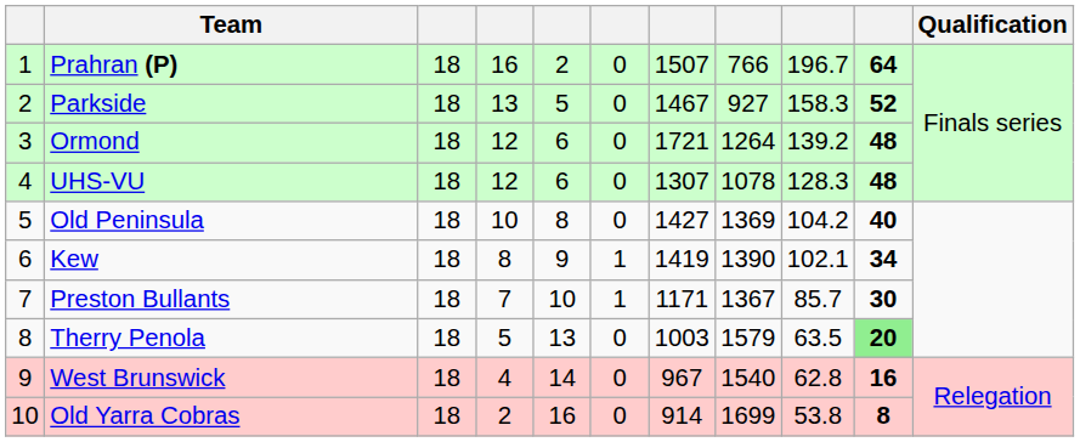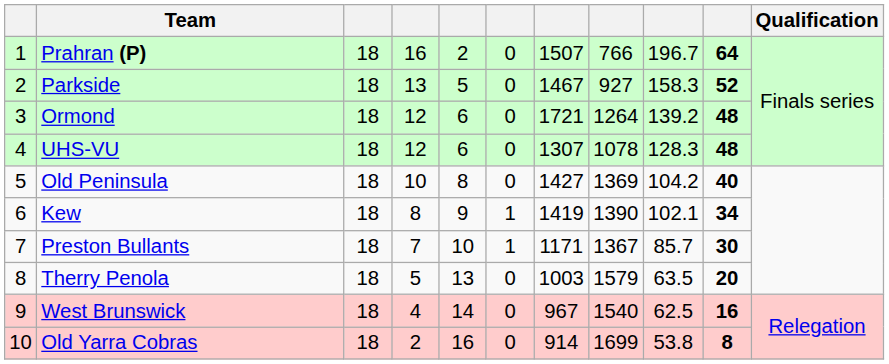Therry Penola | column 10: lightgreen background -> no background
West Brunswick | column 9: 62.8 -> 62.5
